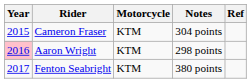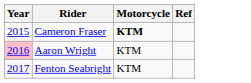- column: Notes | 304 points | 298 points | 380 points
Cameron Fraser | Motorcycle: normal -> bold
